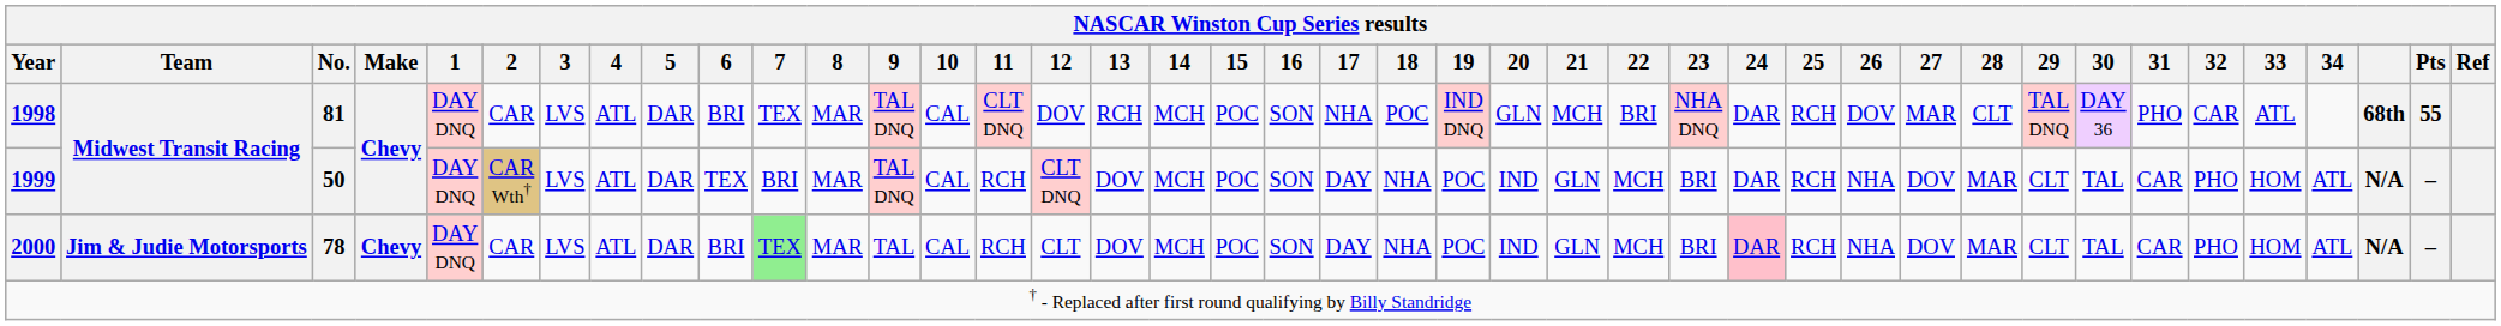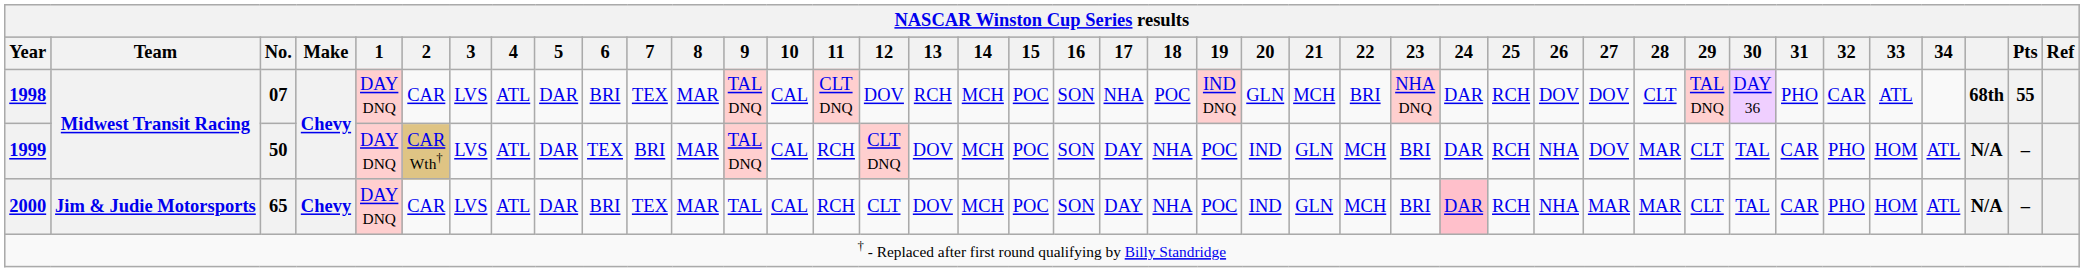1998 | No.: 81 -> 07
1998 | 27: MAR -> DOV
2000 | No.: 78 -> 65
2000 | 7: lightgreen background -> no background
2000 | 27: DOV -> MAR
